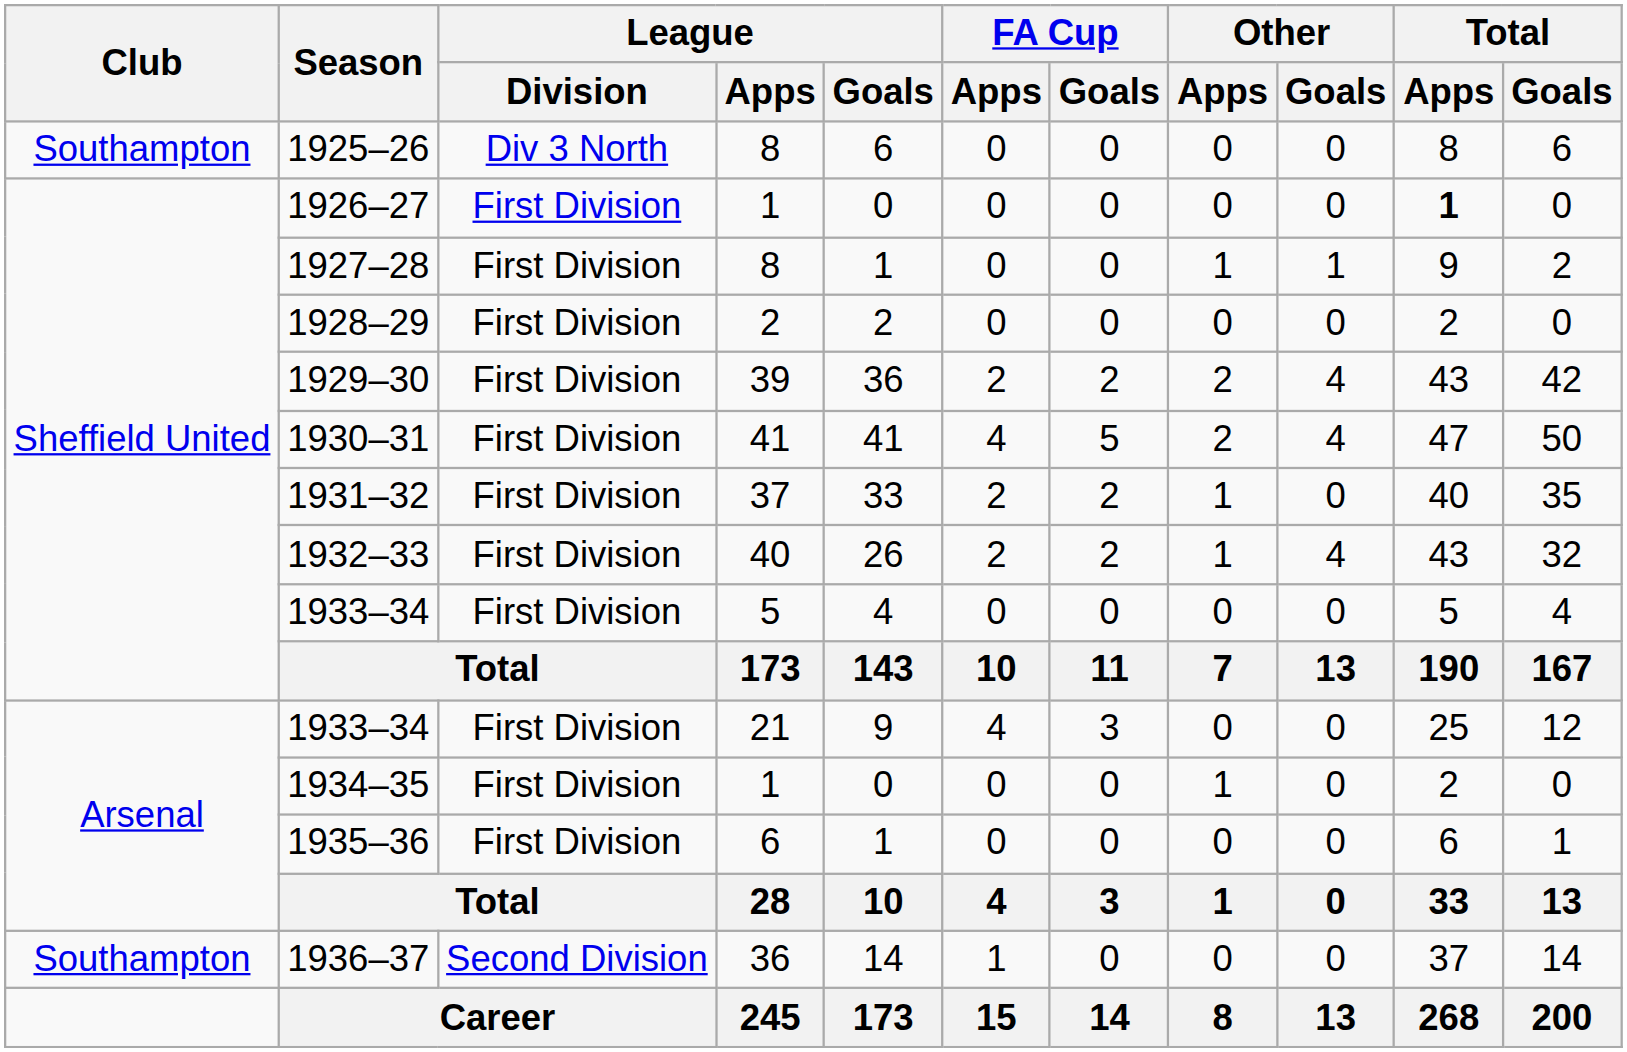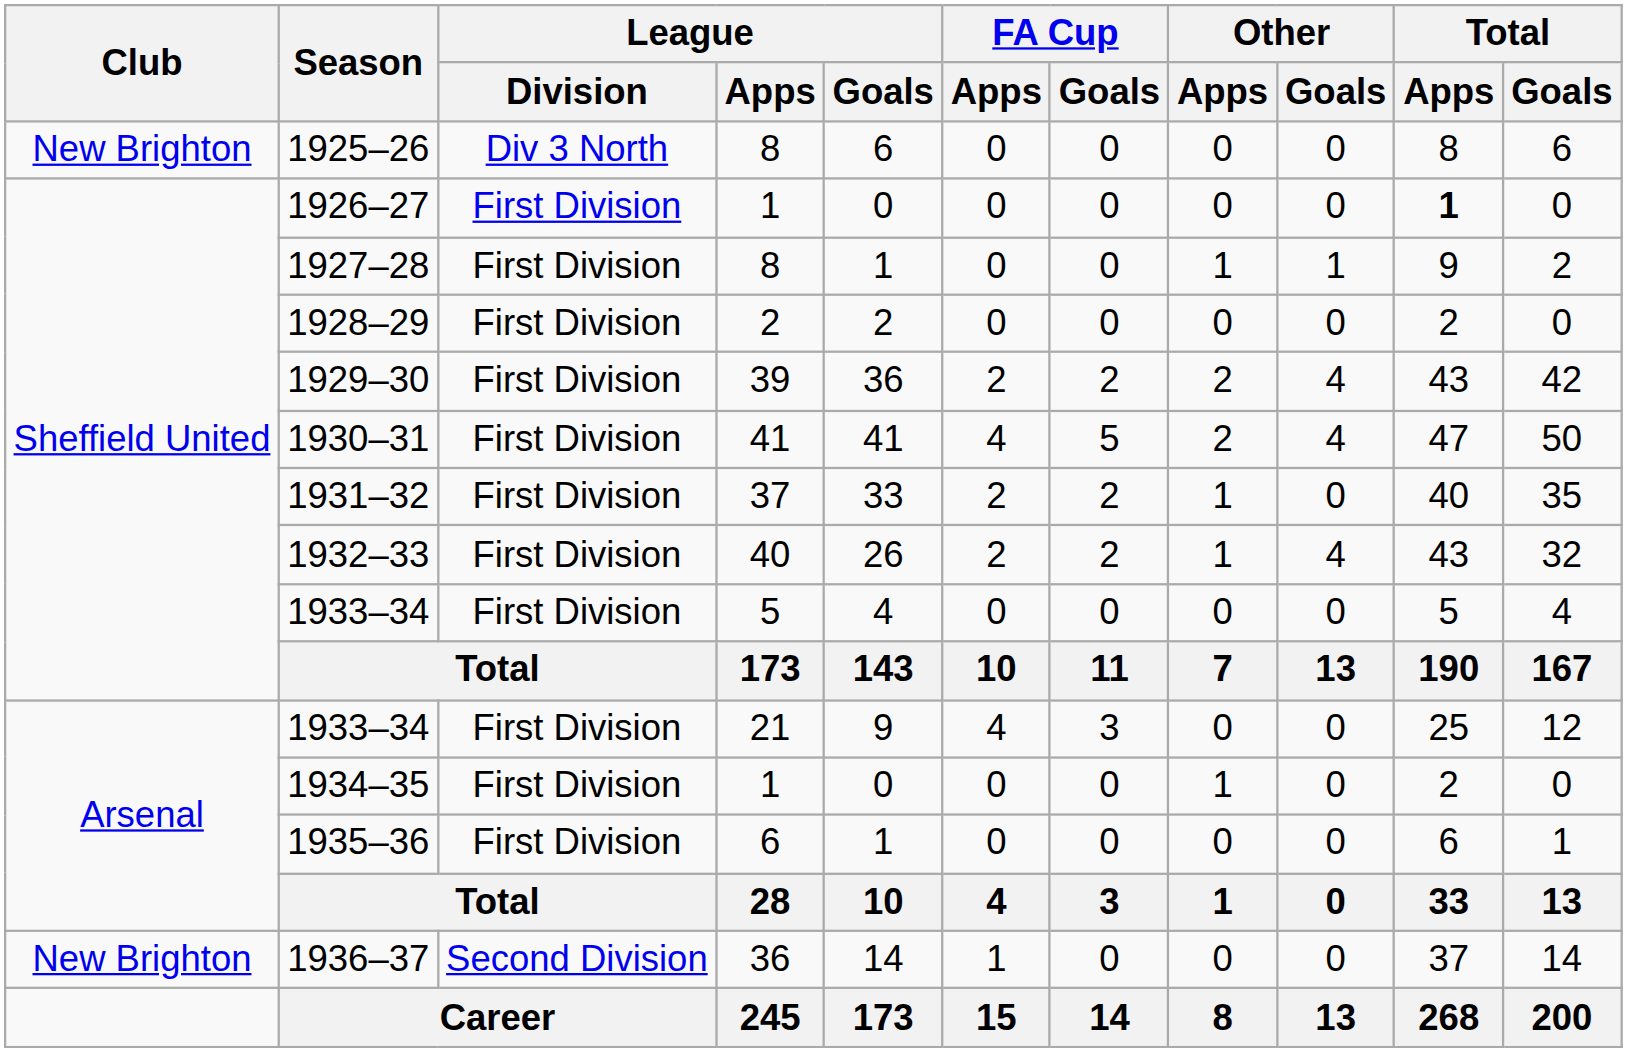1925–26 | Club: Southampton -> New Brighton
1936–37 | Club: Southampton -> New Brighton
